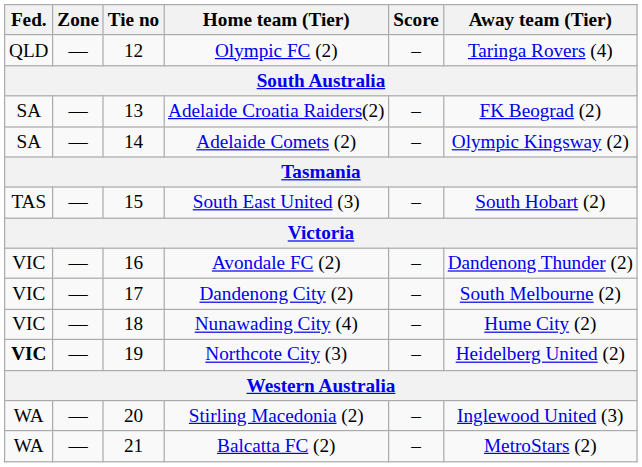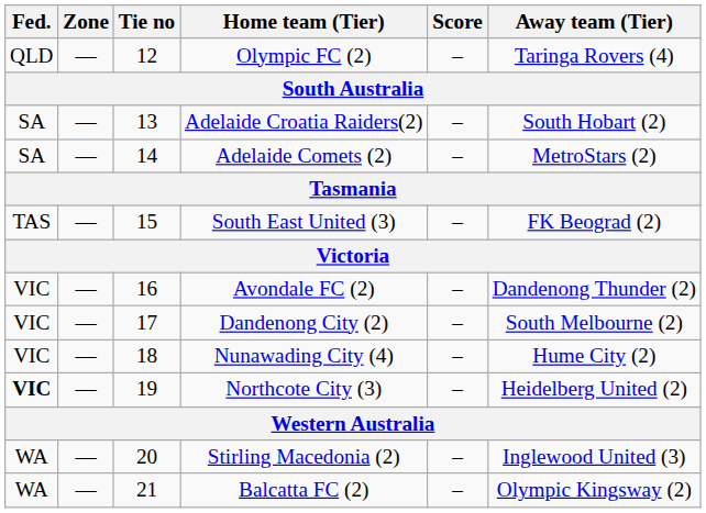Adelaide Croatia Raiders(2) | Away team (Tier): FK Beograd (2) -> South Hobart (2)
Adelaide Comets (2) | Away team (Tier): Olympic Kingsway (2) -> MetroStars (2)
South East United (3) | Away team (Tier): South Hobart (2) -> FK Beograd (2)
Balcatta FC (2) | Away team (Tier): MetroStars (2) -> Olympic Kingsway (2)
